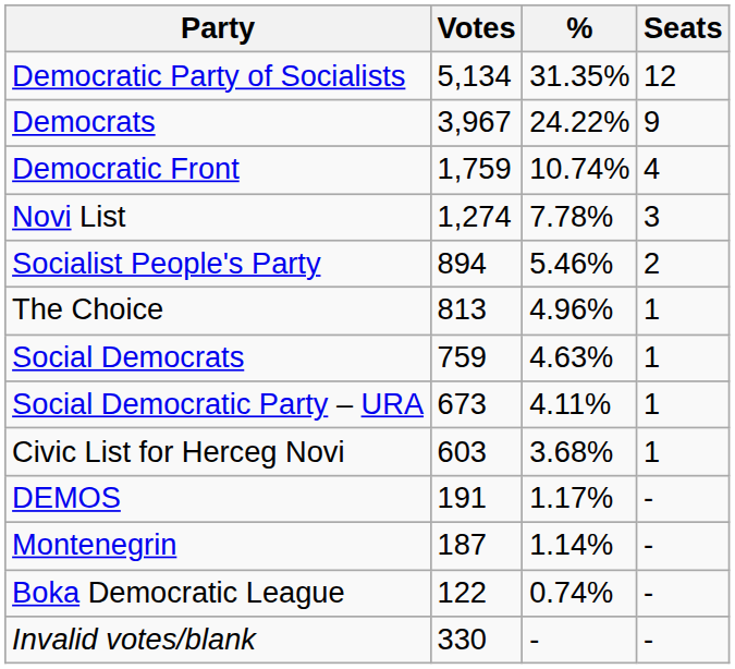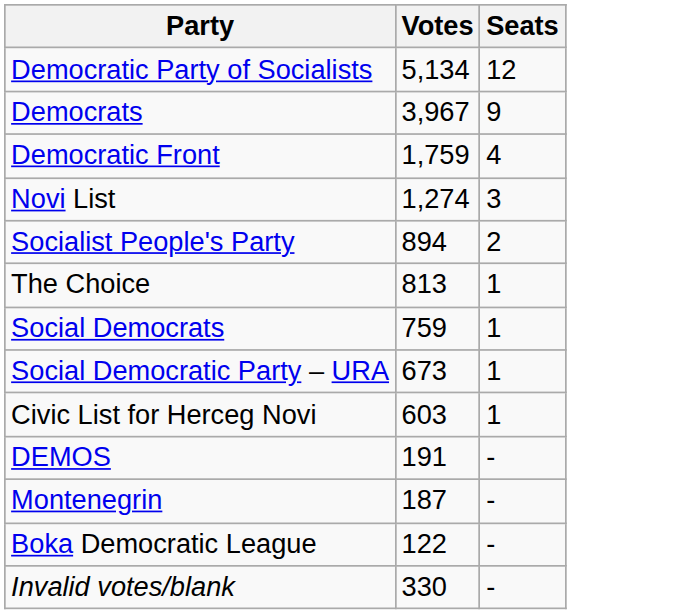- column: % | 31.35% | 24.22% | 10.74% | 7.78% | 5.46% | 4.96% | 4.63% | 4.11% | 3.68% | 1.17% | 1.14% | 0.74% | -
